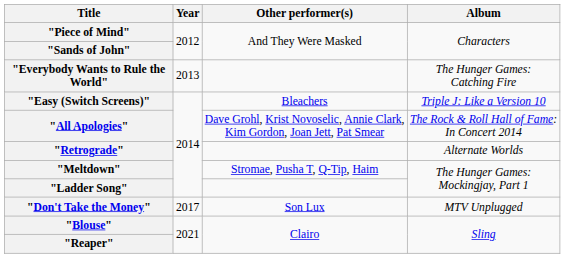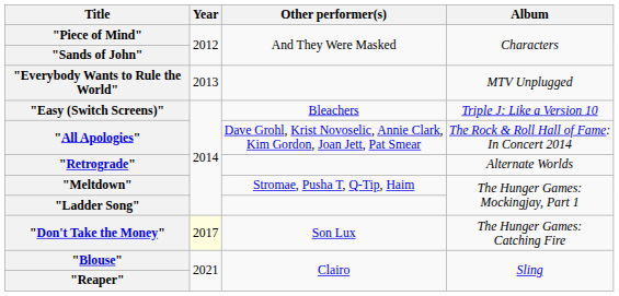"Everybody Wants to Rule the World" | Album: The Hunger Games: Catching Fire -> MTV Unplugged
"Don't Take the Money" | Year: no background -> lightyellow background
"Don't Take the Money" | Album: MTV Unplugged -> The Hunger Games: Catching Fire
